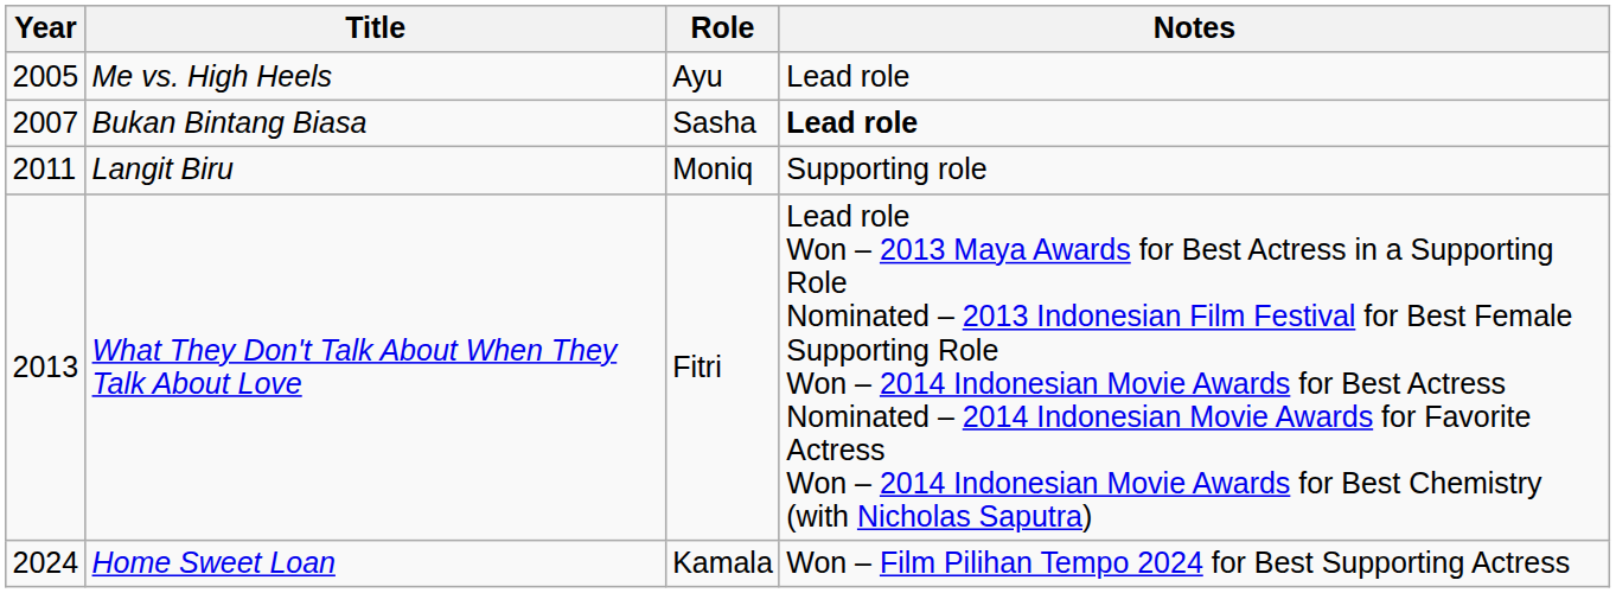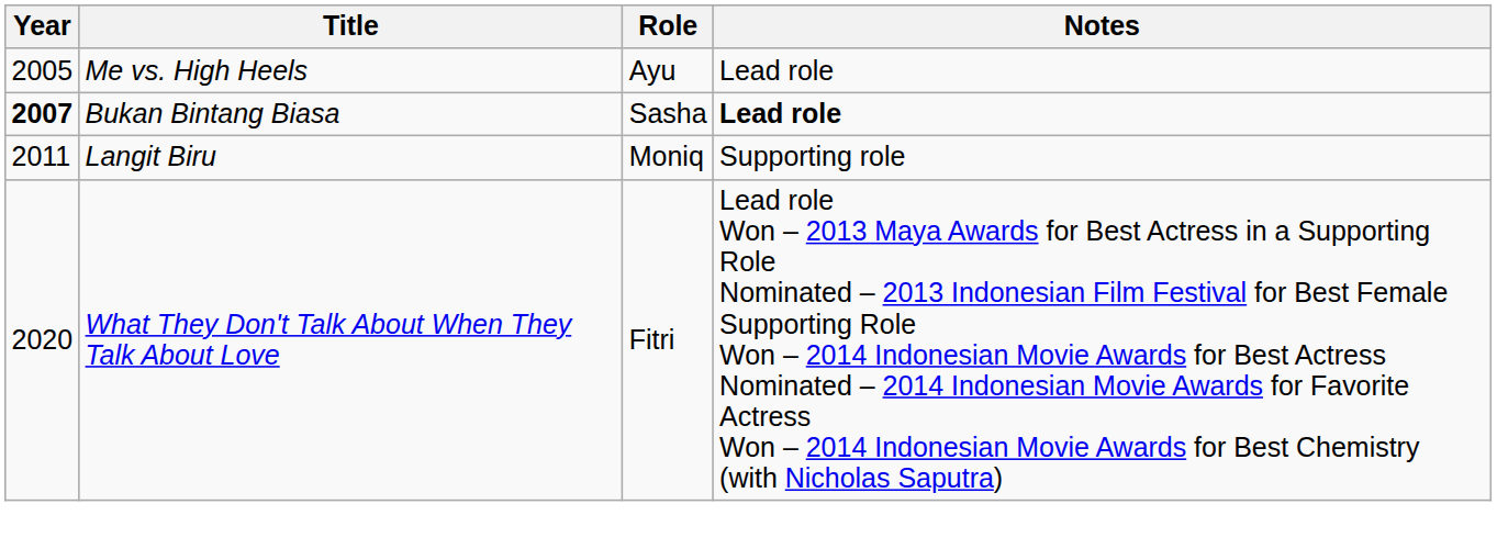Bukan Bintang Biasa | Year: normal -> bold
What They Don't Talk About When They Talk About Love | Year: 2013 -> 2020
- row: 2024 | Home Sweet Loan | Kamala | Won – Film Pilihan Tempo 2024 for Best Supporting Actress
